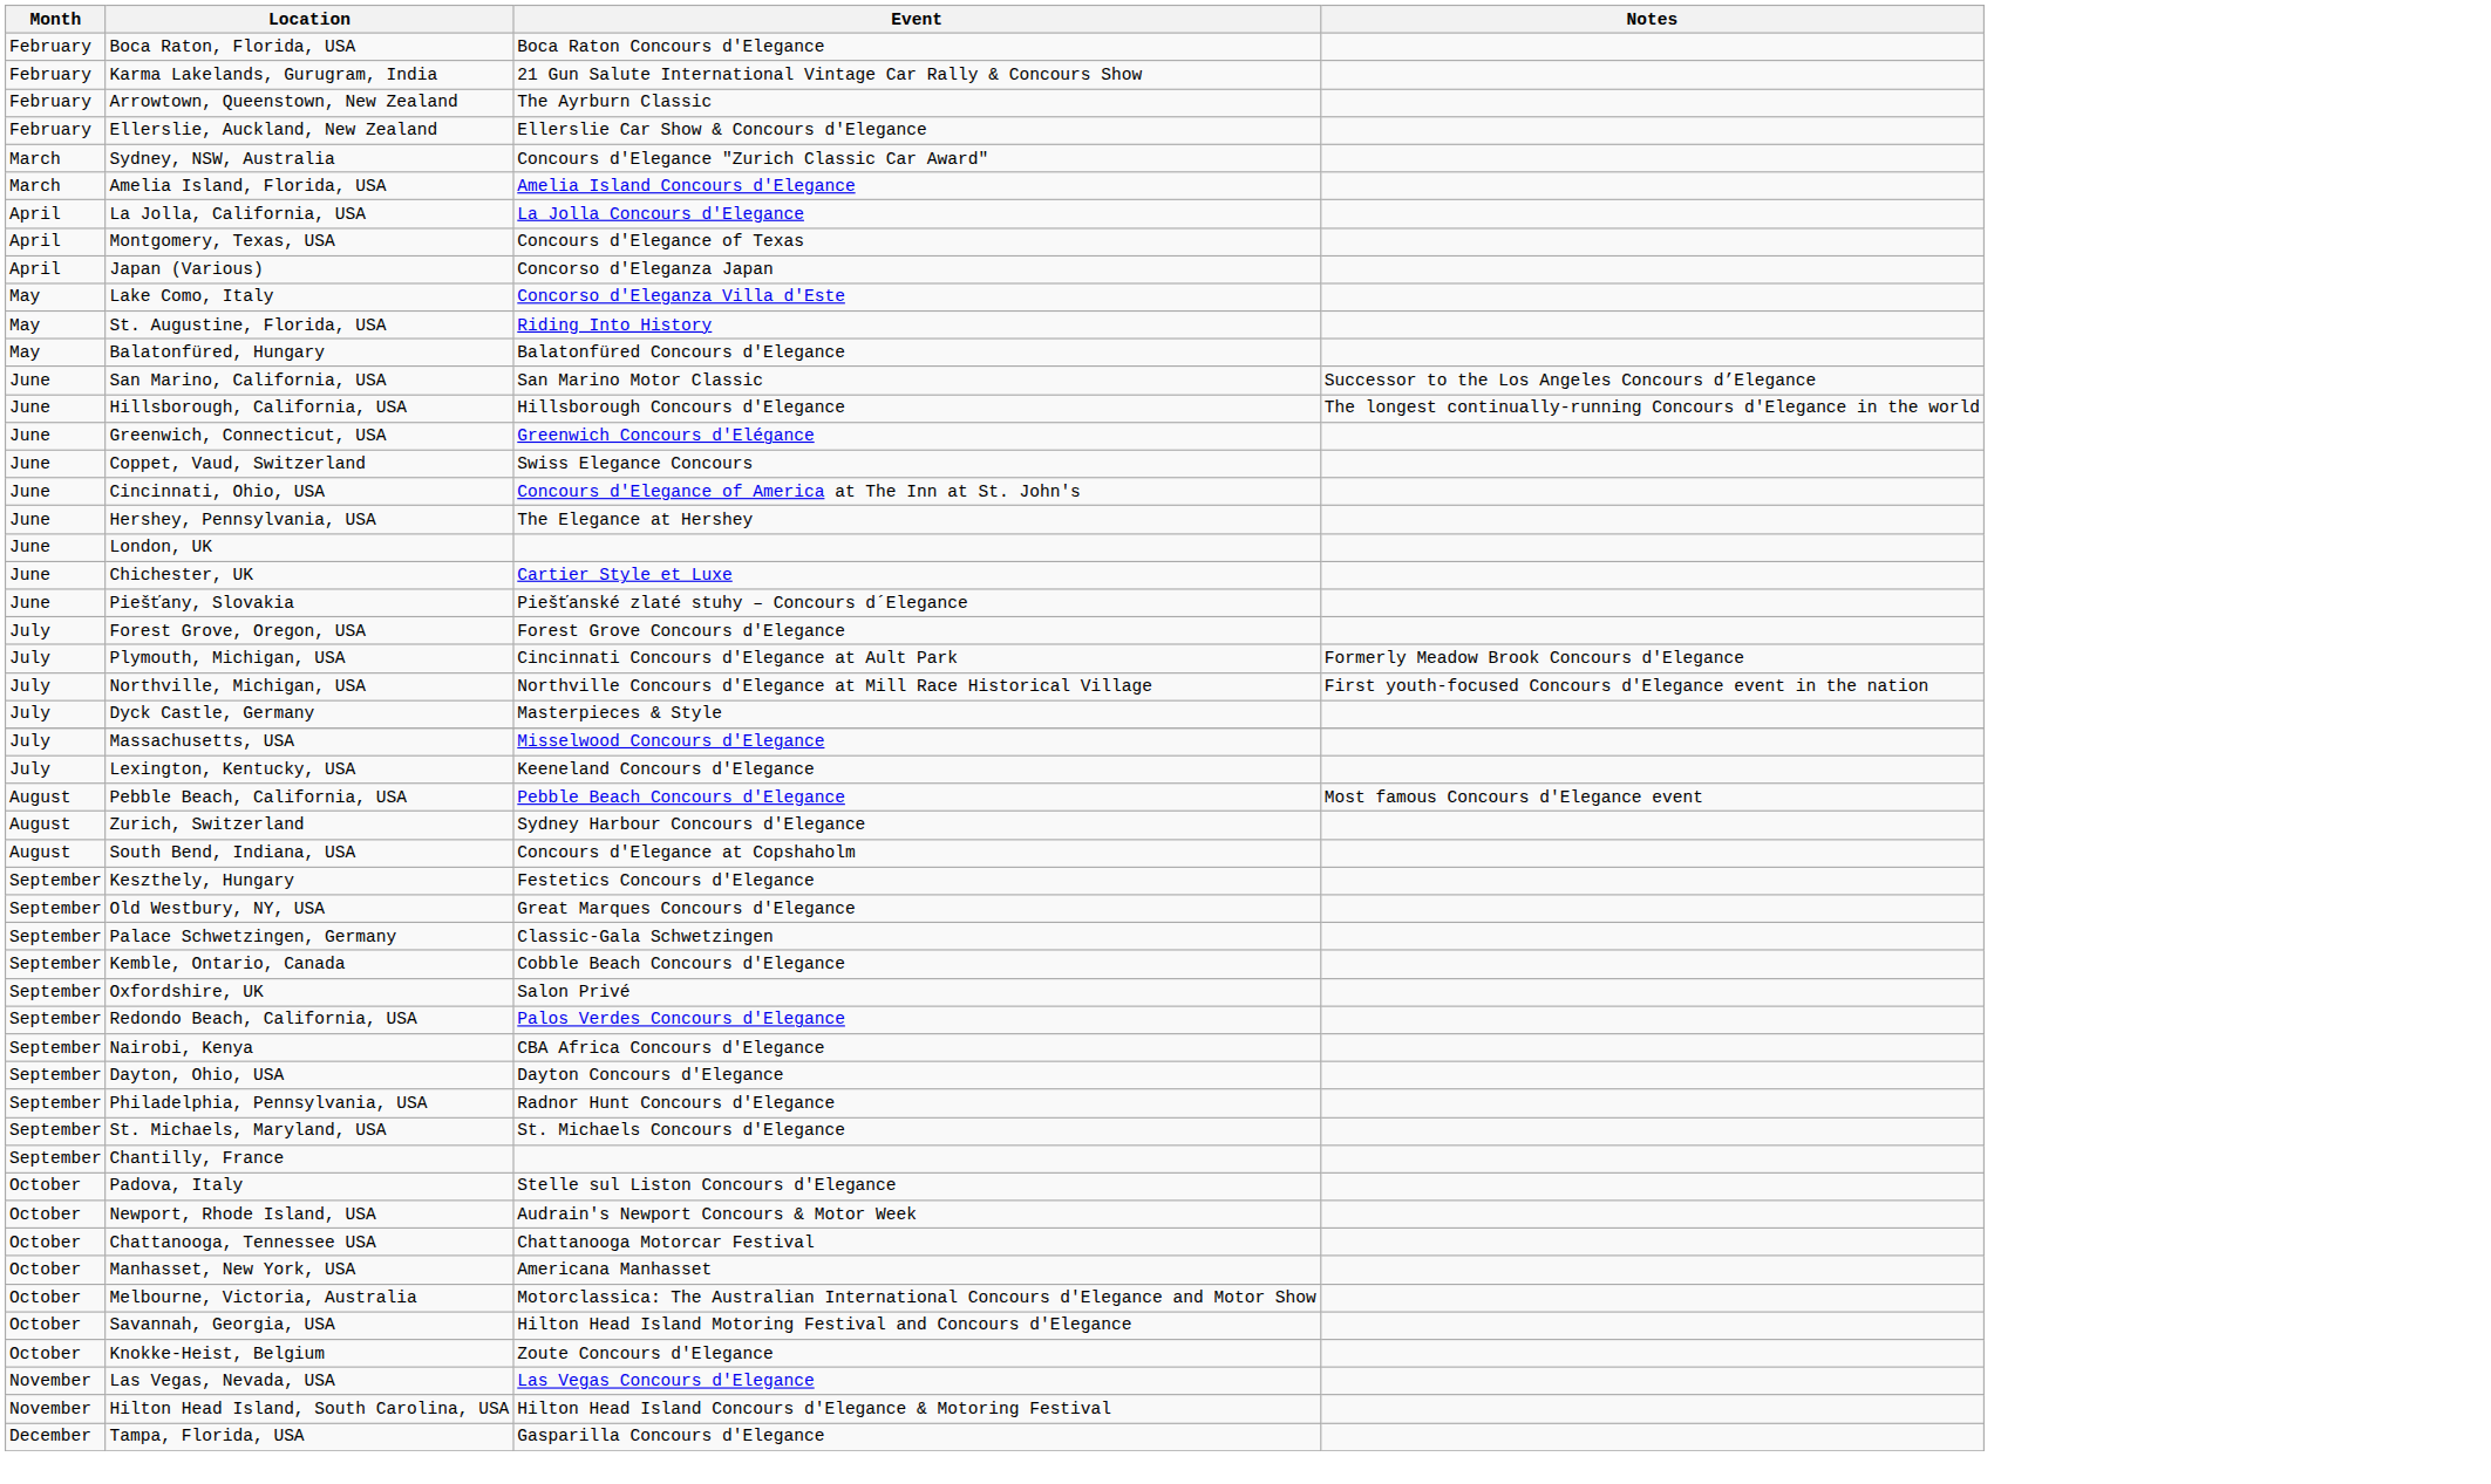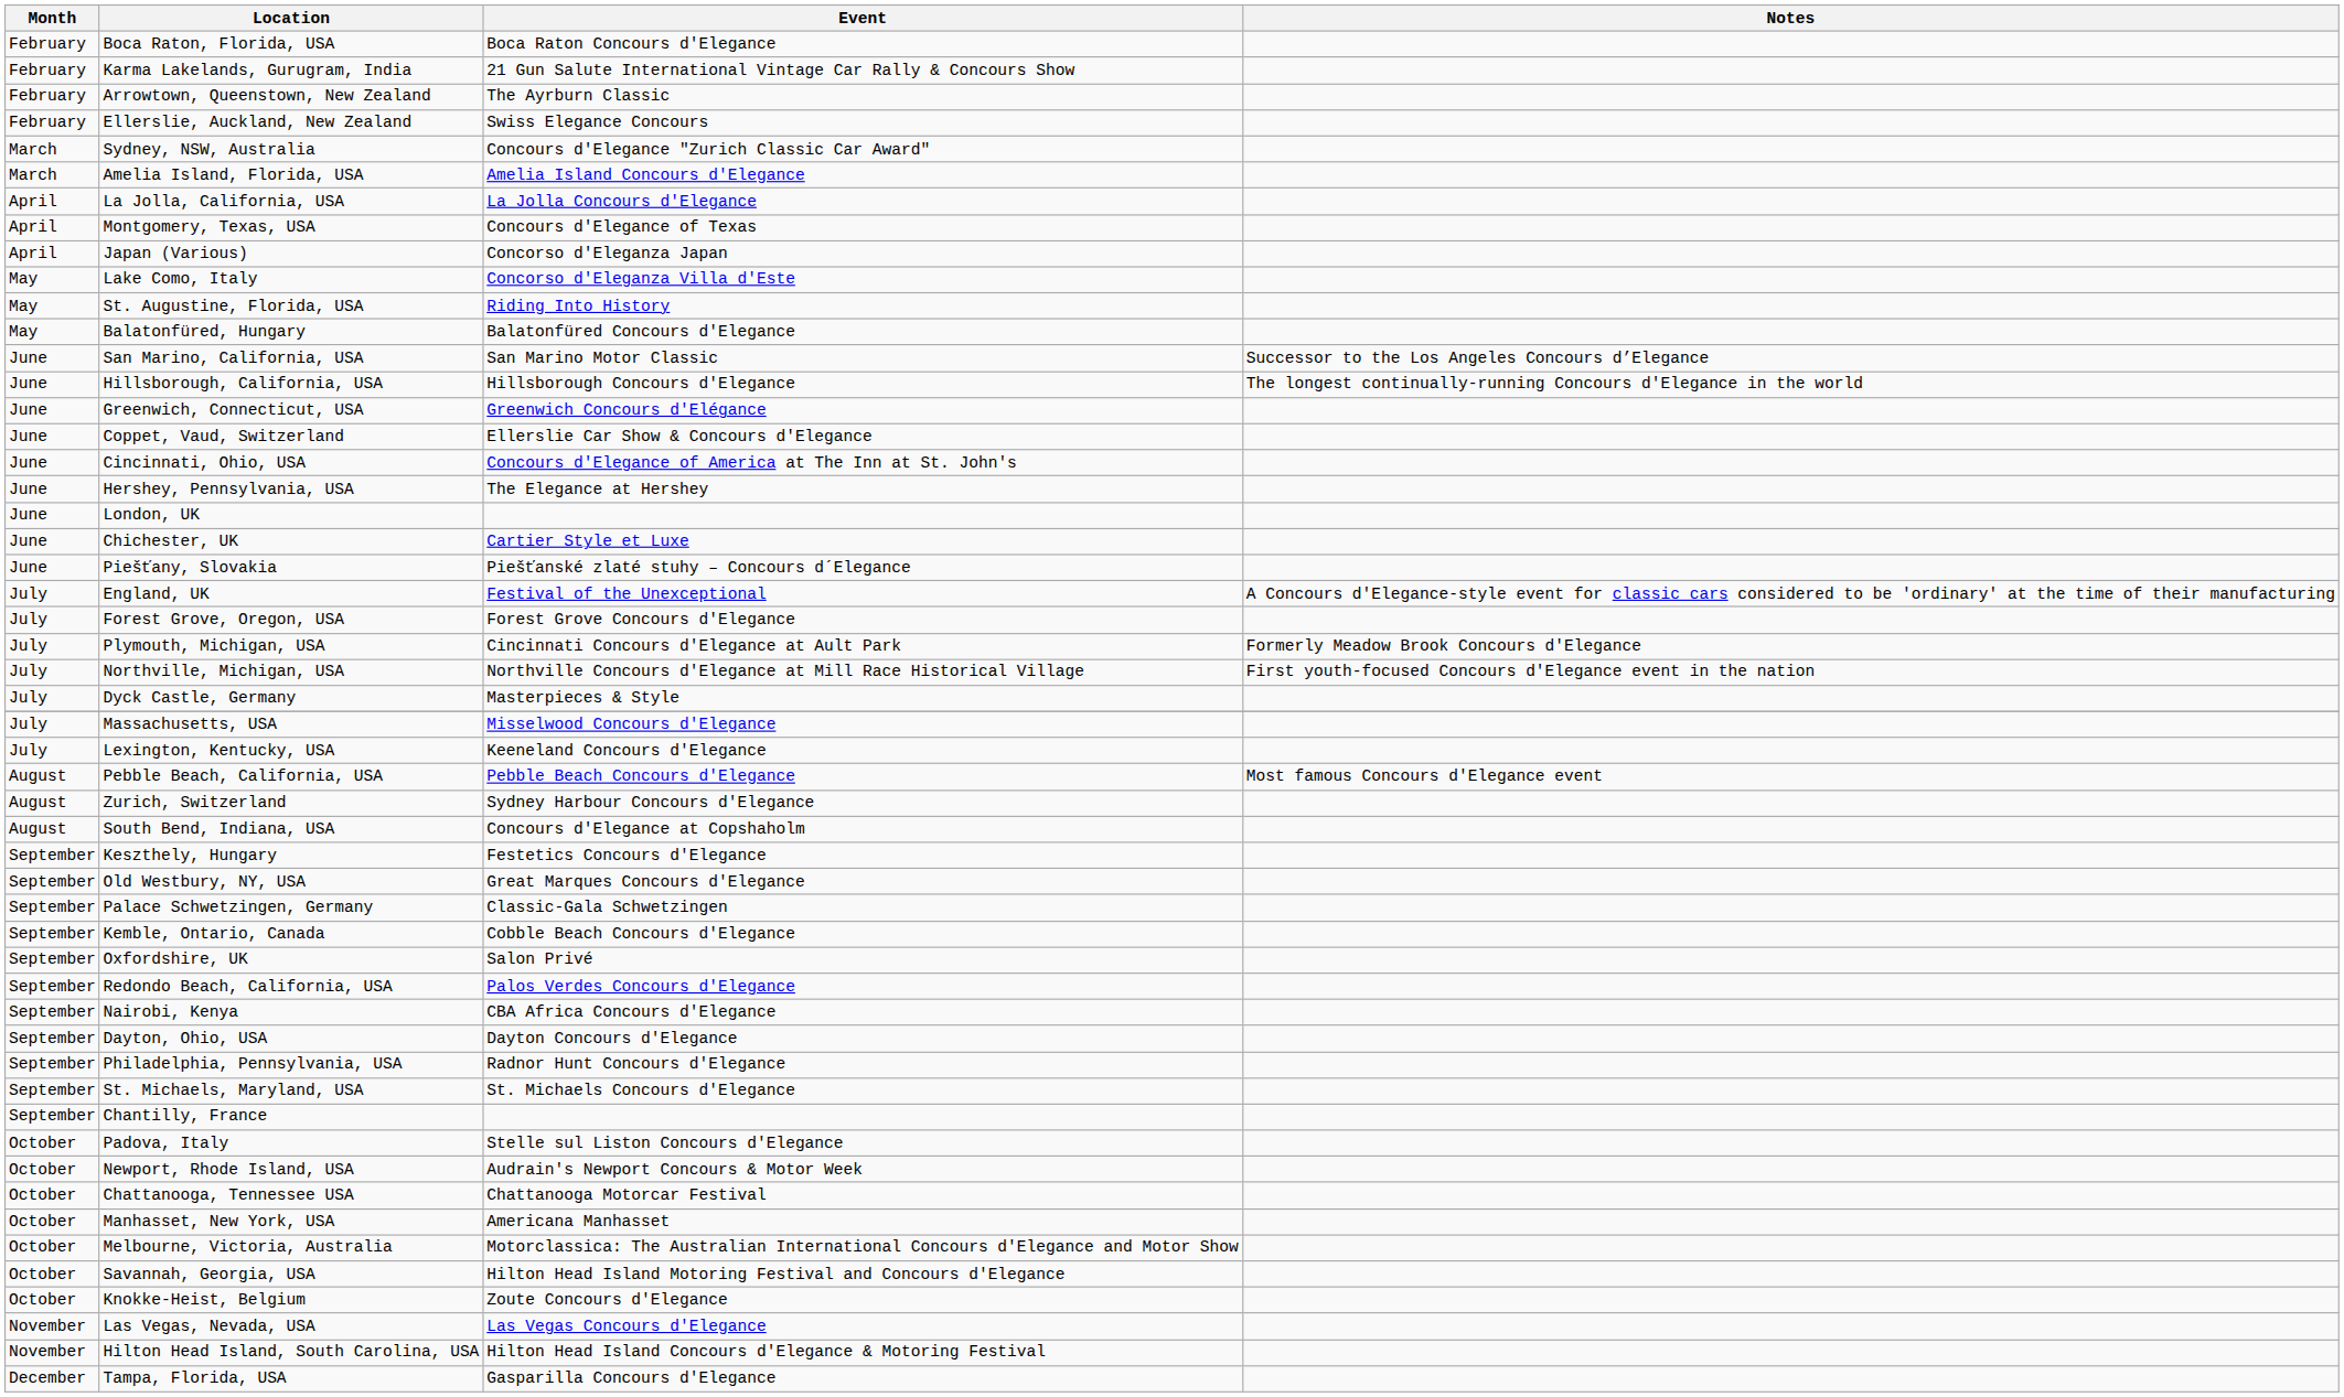Ellerslie, Auckland, New Zealand | Event: Ellerslie Car Show & Concours d'Elegance -> Swiss Elegance Concours
Coppet, Vaud, Switzerland | Event: Swiss Elegance Concours -> Ellerslie Car Show & Concours d'Elegance
+ row: July | England, UK | Festival of the Unexceptional | A Concours d'Elegance-style event for classic cars considered to be 'ordinary' at the time of their manufacturing
